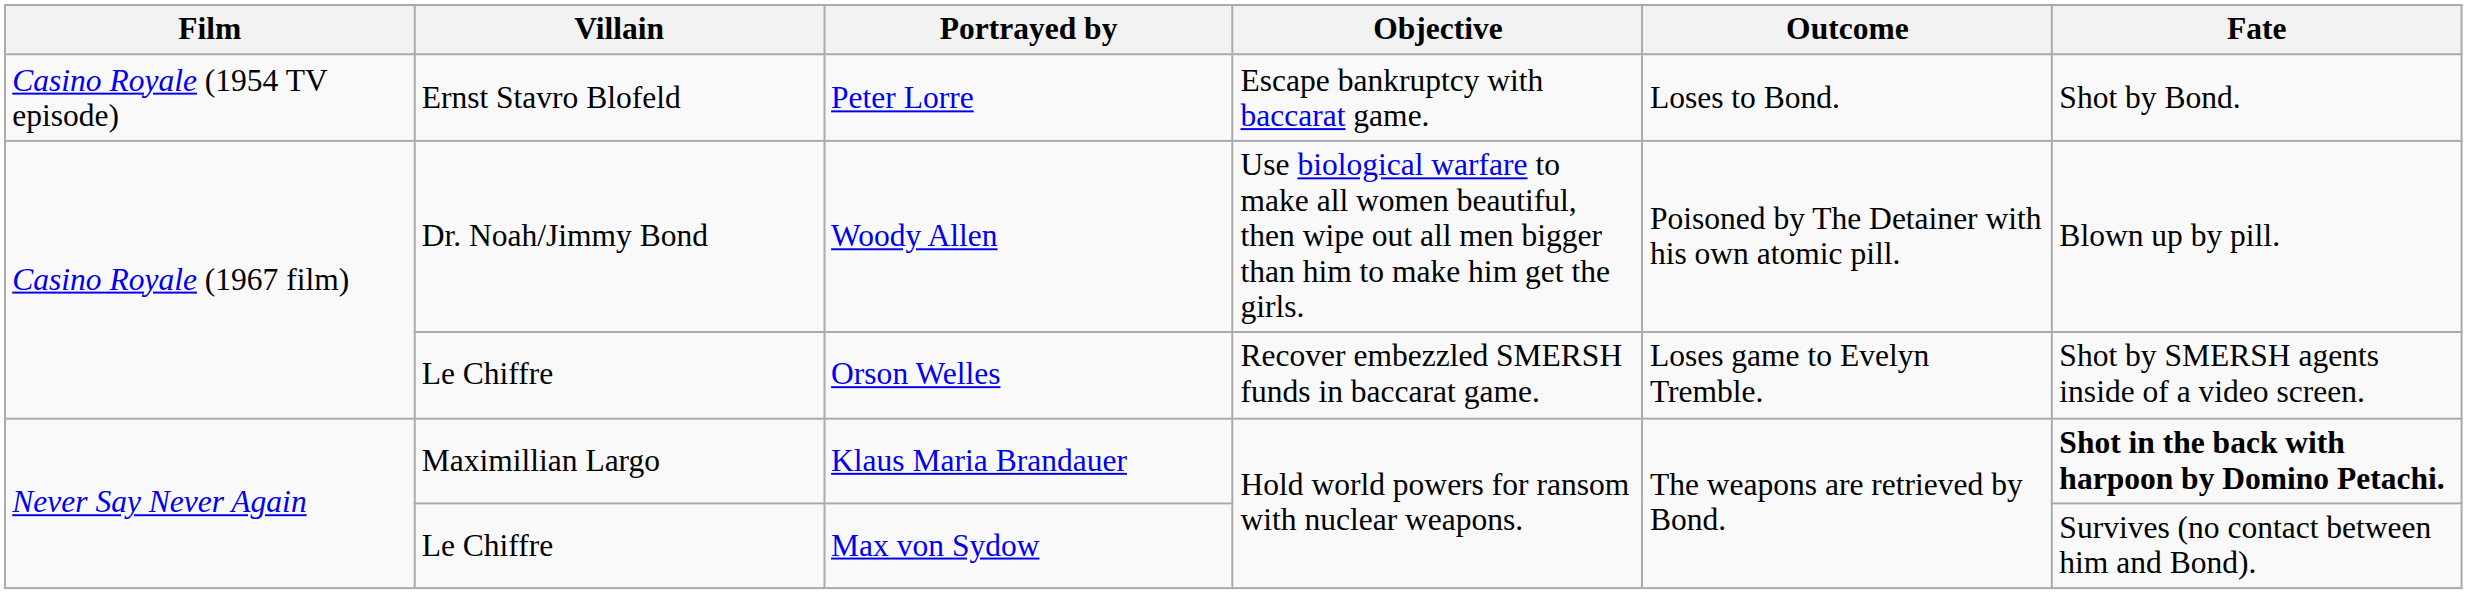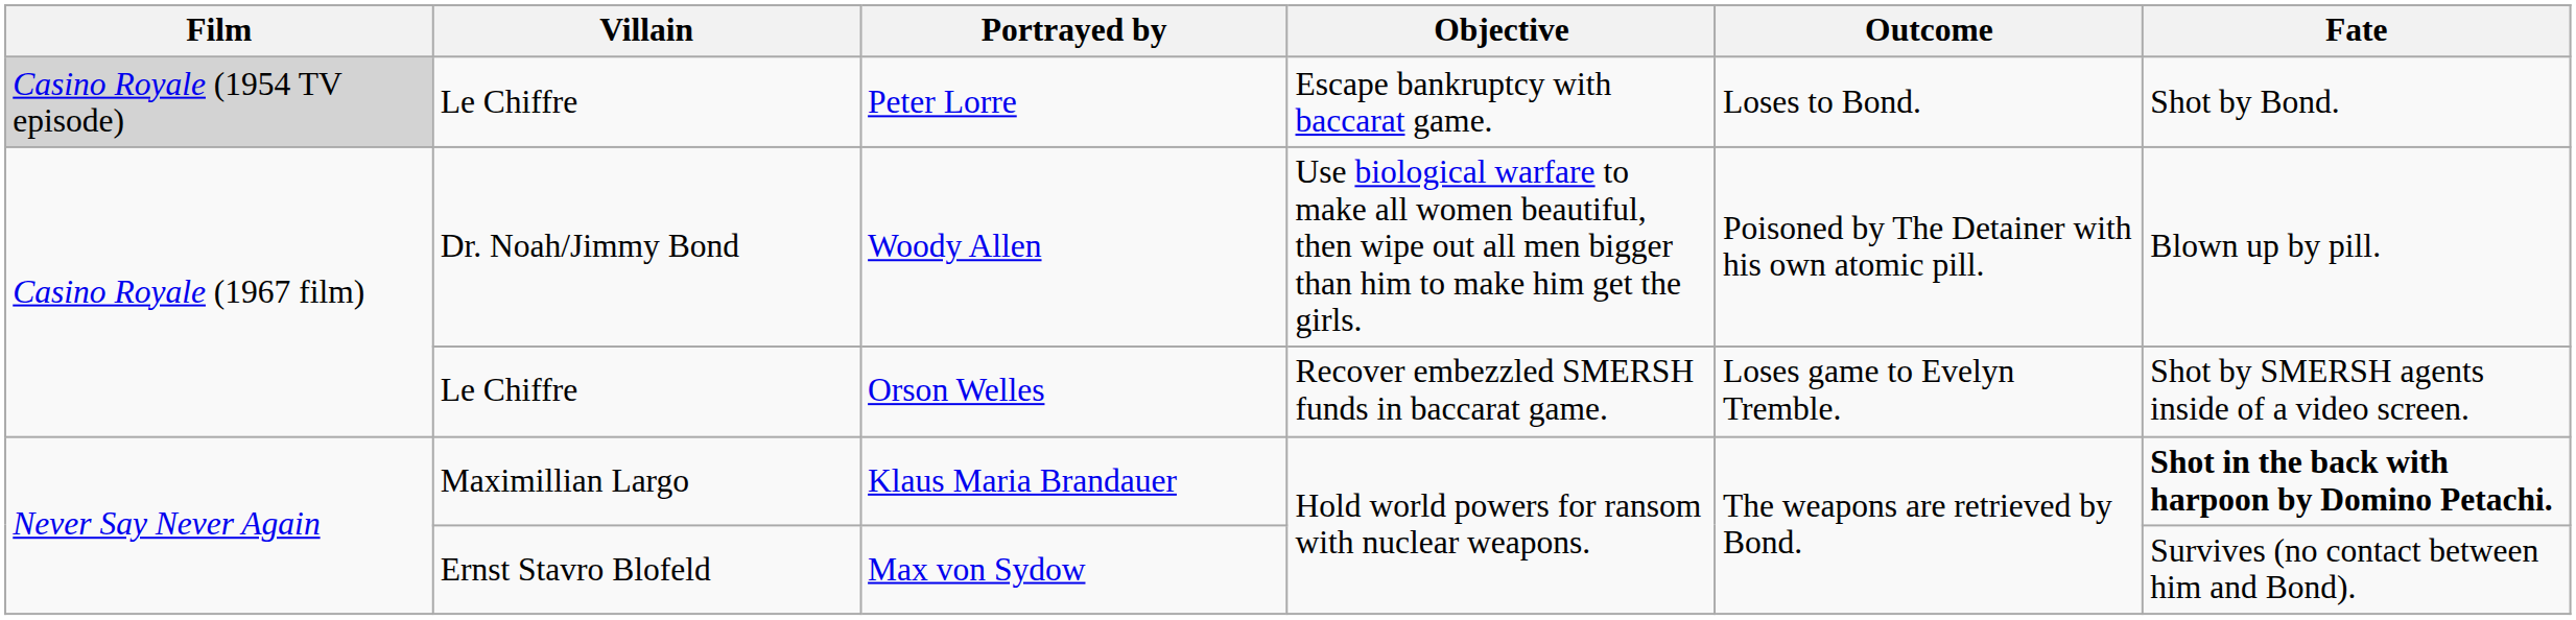Peter Lorre | Film: no background -> lightgrey background
Peter Lorre | Villain: Ernst Stavro Blofeld -> Le Chiffre
Max von Sydow | Villain: Le Chiffre -> Ernst Stavro Blofeld
